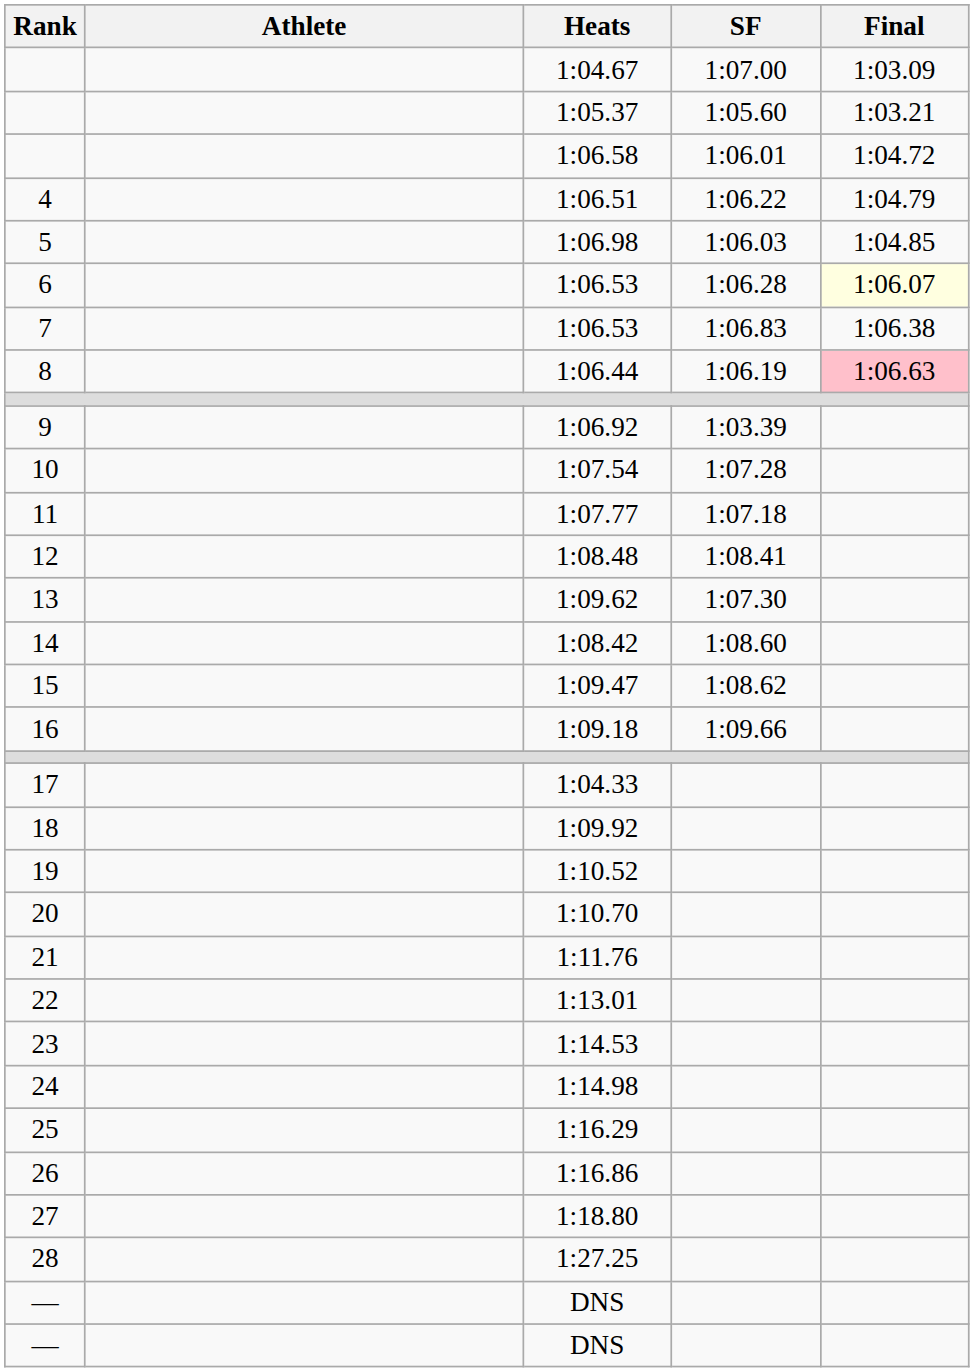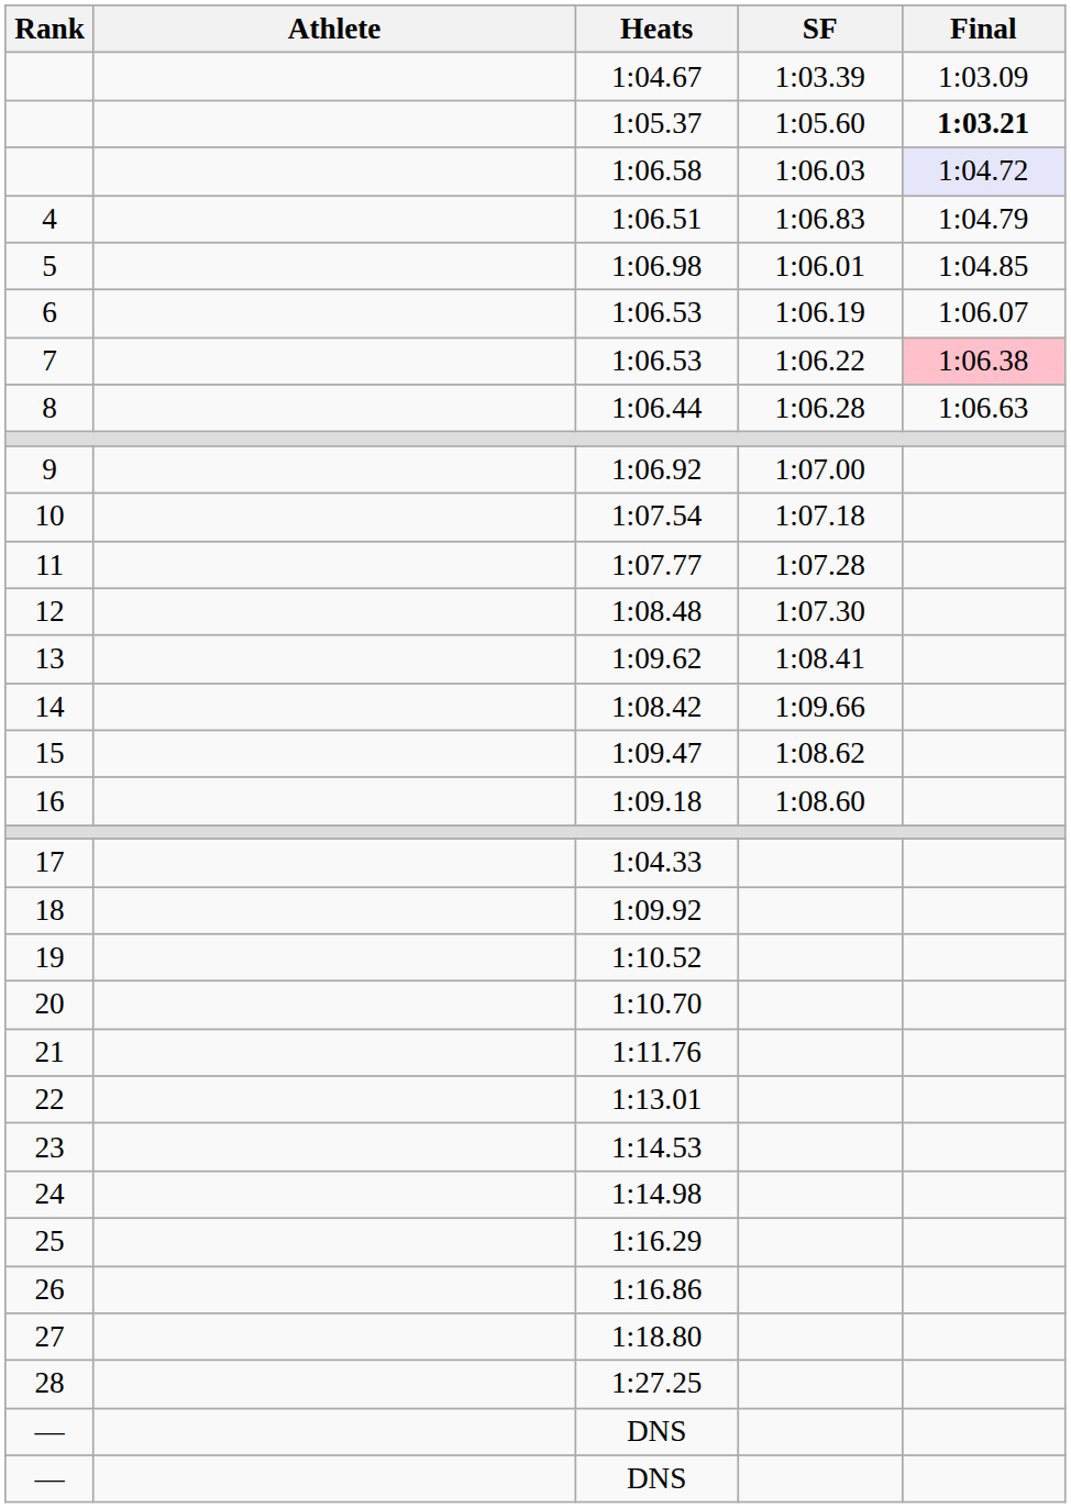1:04.67 | SF: 1:07.00 -> 1:03.39
1:05.37 | Final: normal -> bold
1:06.58 | SF: 1:06.01 -> 1:06.03
1:06.58 | Final: no background -> lavender background
1:06.51 | SF: 1:06.22 -> 1:06.83
1:06.98 | SF: 1:06.03 -> 1:06.01
6 / 1:06.53 | SF: 1:06.28 -> 1:06.19
6 / 1:06.53 | Final: lightyellow background -> no background
7 / 1:06.53 | SF: 1:06.83 -> 1:06.22
7 / 1:06.53 | Final: no background -> pink background
1:06.44 | SF: 1:06.19 -> 1:06.28
1:06.44 | Final: pink background -> no background
1:06.92 | SF: 1:03.39 -> 1:07.00
1:07.54 | SF: 1:07.28 -> 1:07.18
1:07.77 | SF: 1:07.18 -> 1:07.28
1:08.48 | SF: 1:08.41 -> 1:07.30
1:09.62 | SF: 1:07.30 -> 1:08.41
1:08.42 | SF: 1:08.60 -> 1:09.66
1:09.18 | SF: 1:09.66 -> 1:08.60
